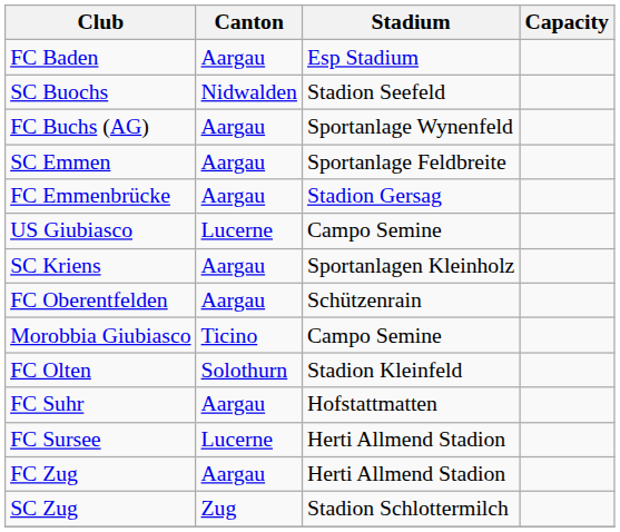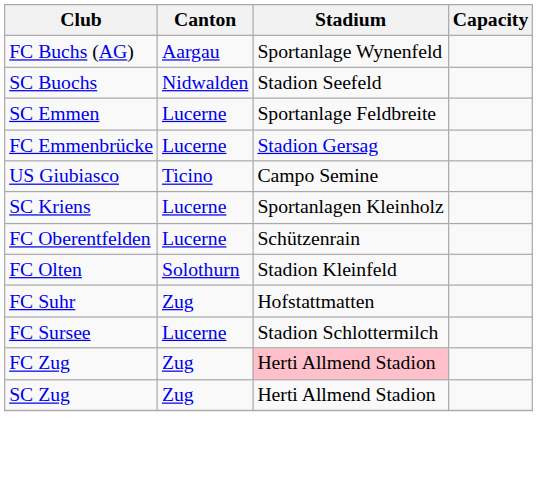- row: FC Baden | Aargau | Esp Stadium
rows swapped: FC Buchs (AG) <-> SC Buochs
SC Emmen | Canton: Aargau -> Lucerne
FC Emmenbrücke | Canton: Aargau -> Lucerne
US Giubiasco | Canton: Lucerne -> Ticino
SC Kriens | Canton: Aargau -> Lucerne
FC Oberentfelden | Canton: Aargau -> Lucerne
- row: Morobbia Giubiasco | Ticino | Campo Semine
FC Suhr | Canton: Aargau -> Zug
FC Sursee | Stadium: Herti Allmend Stadion -> Stadion Schlottermilch
FC Zug | Canton: Aargau -> Zug
FC Zug | Stadium: no background -> pink background
SC Zug | Stadium: Stadion Schlottermilch -> Herti Allmend Stadion
